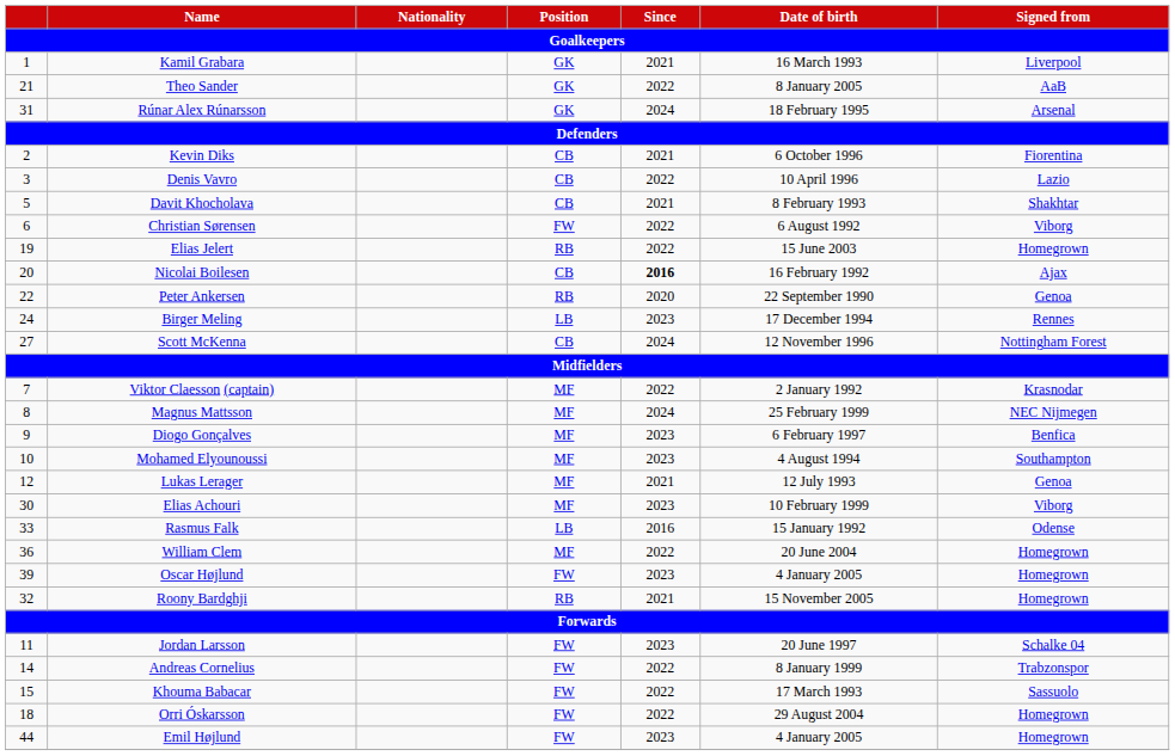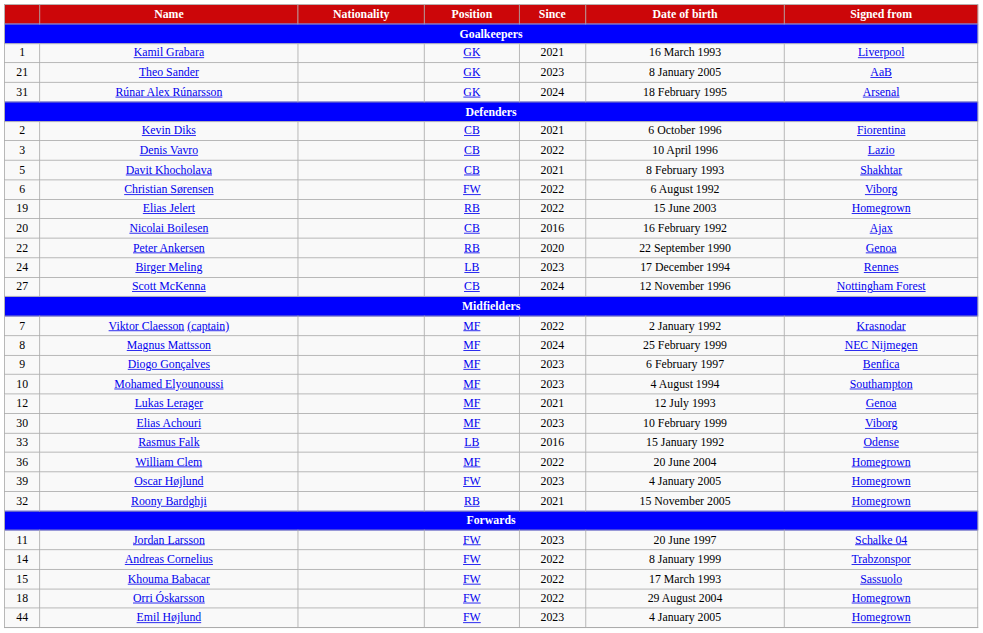Theo Sander | Since: 2022 -> 2023
Nicolai Boilesen | Since: bold -> normal
